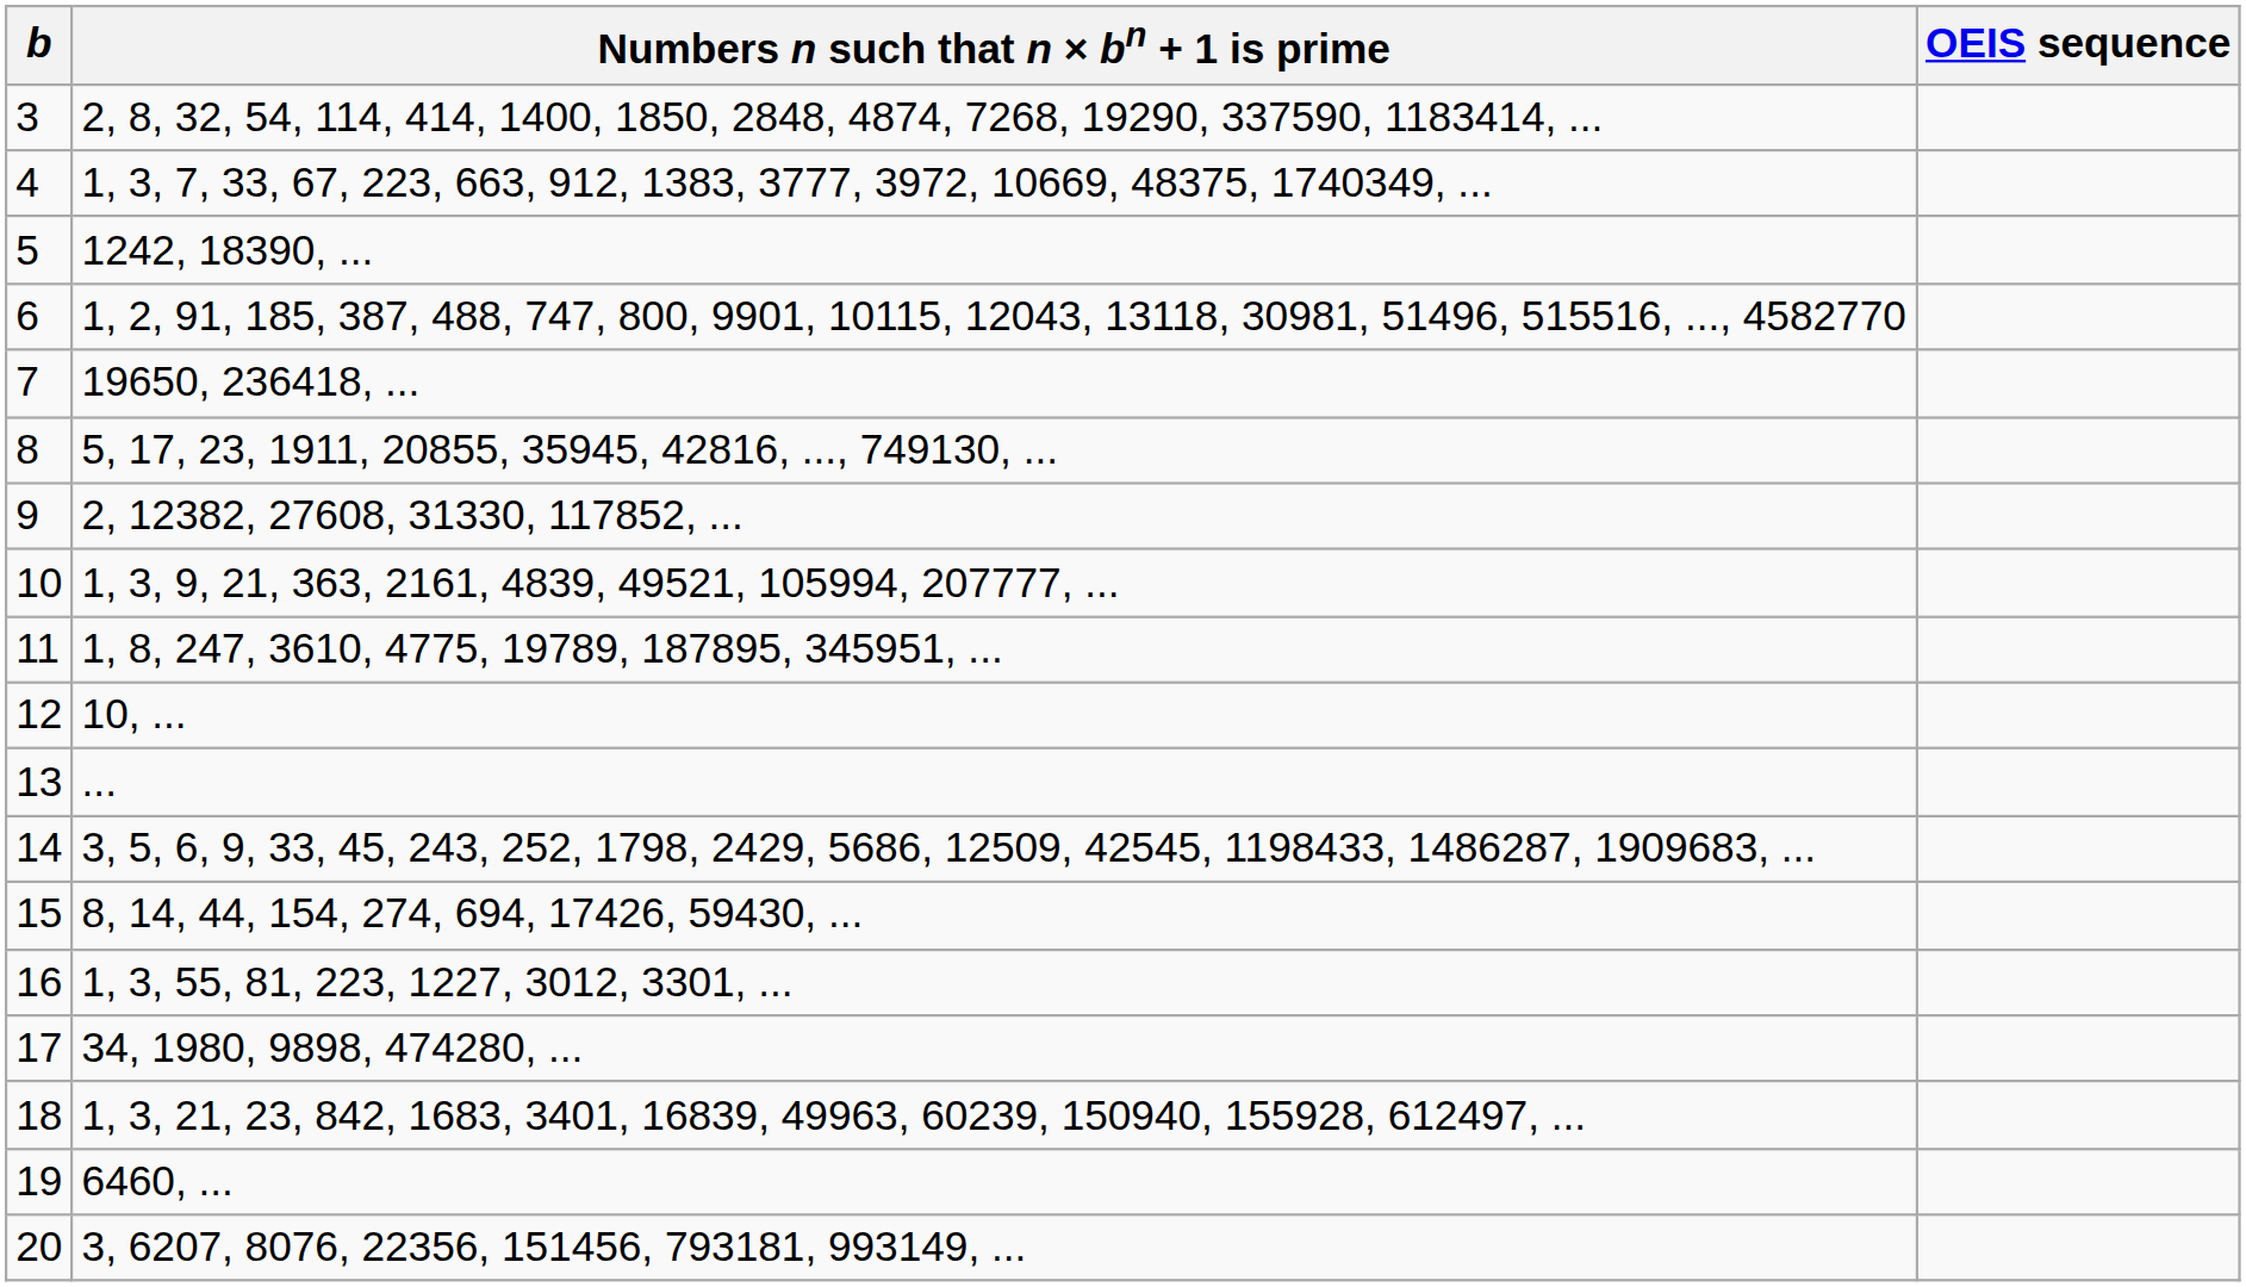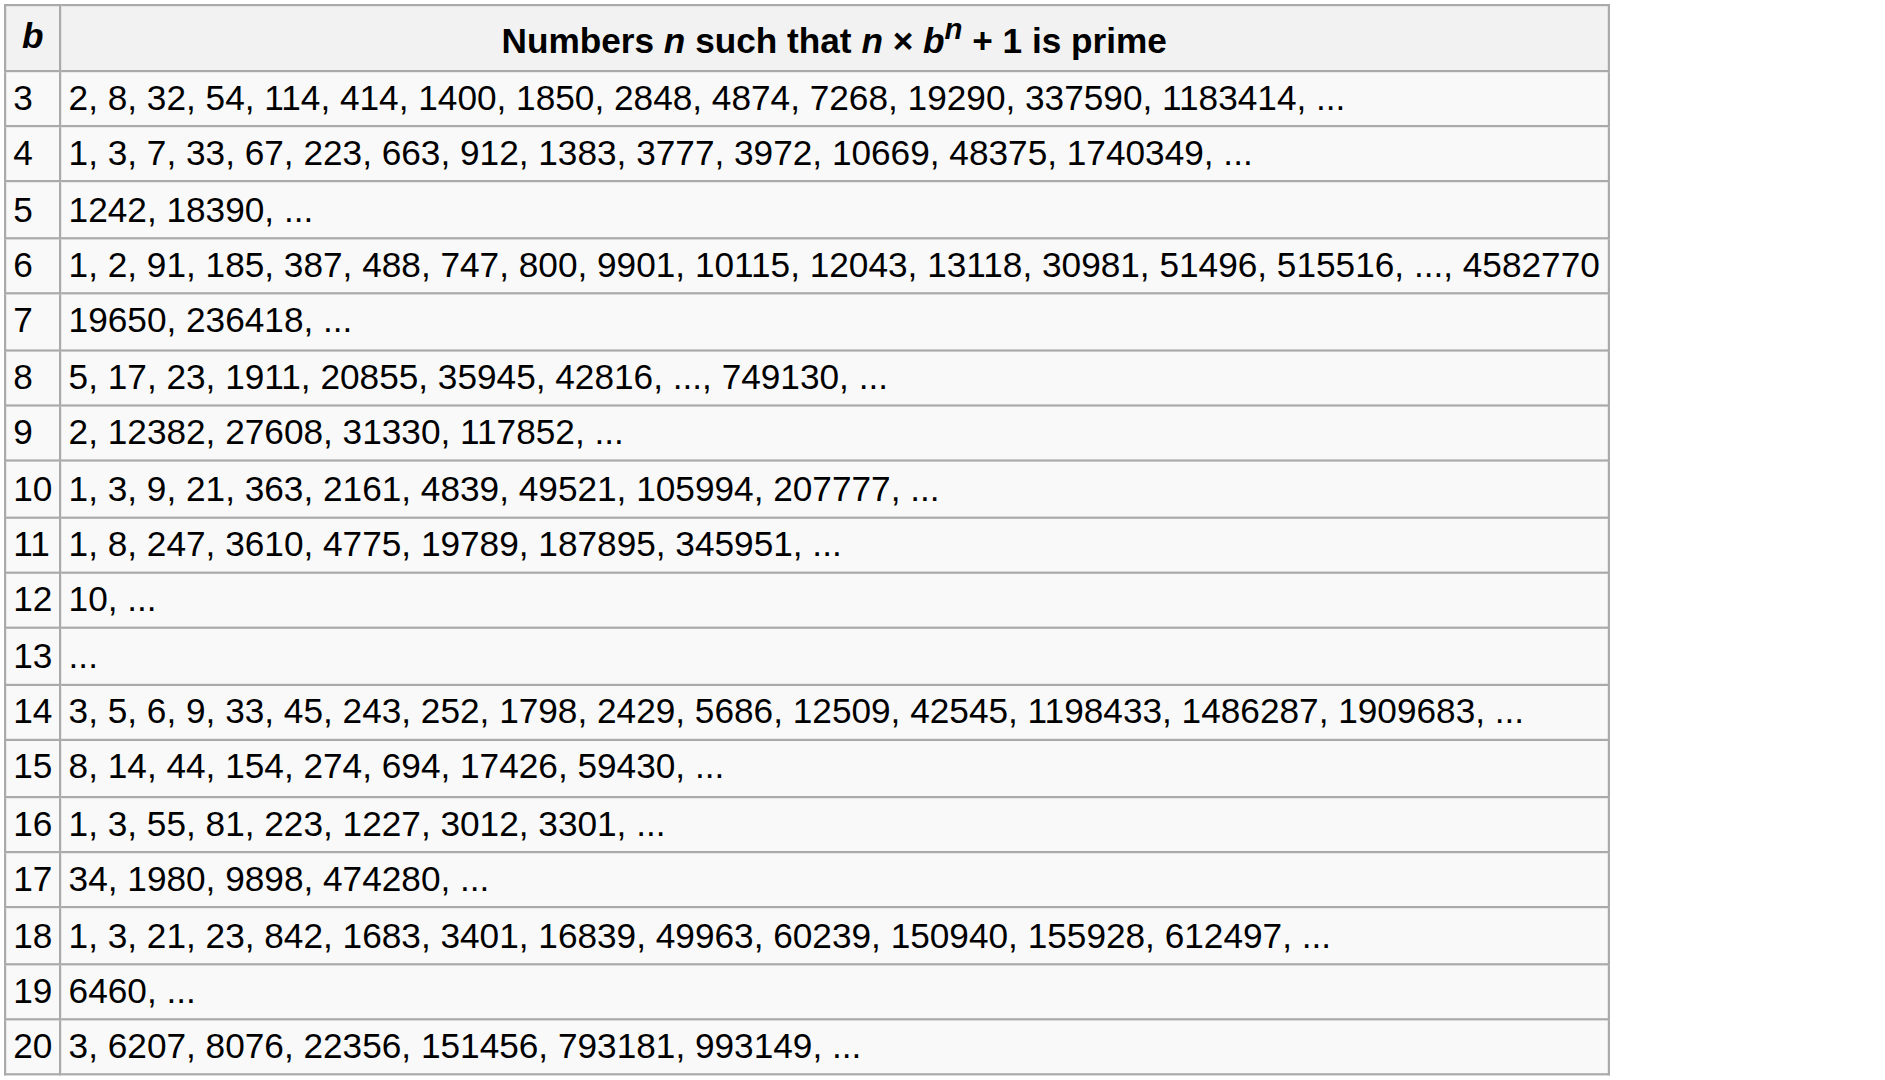- column: OEIS sequence
